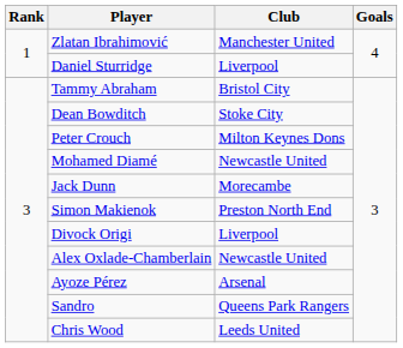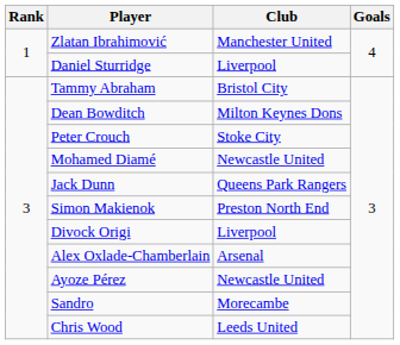Dean Bowditch | Club: Stoke City -> Milton Keynes Dons
Peter Crouch | Club: Milton Keynes Dons -> Stoke City
Jack Dunn | Club: Morecambe -> Queens Park Rangers
Alex Oxlade-Chamberlain | Club: Newcastle United -> Arsenal
Ayoze Pérez | Club: Arsenal -> Newcastle United
Sandro | Club: Queens Park Rangers -> Morecambe
